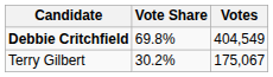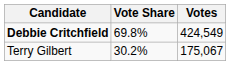Debbie Critchfield | Votes: 404,549 -> 424,549
